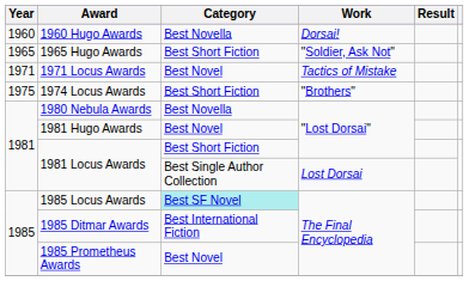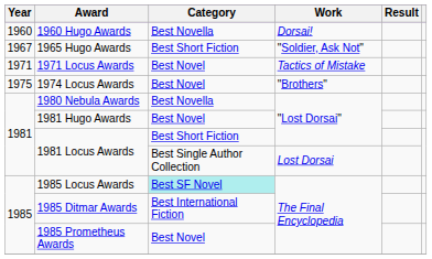1965 Hugo Awards | Year: 1965 -> 1967
1974 Locus Awards | Category: Best Short Fiction -> Best Novel
